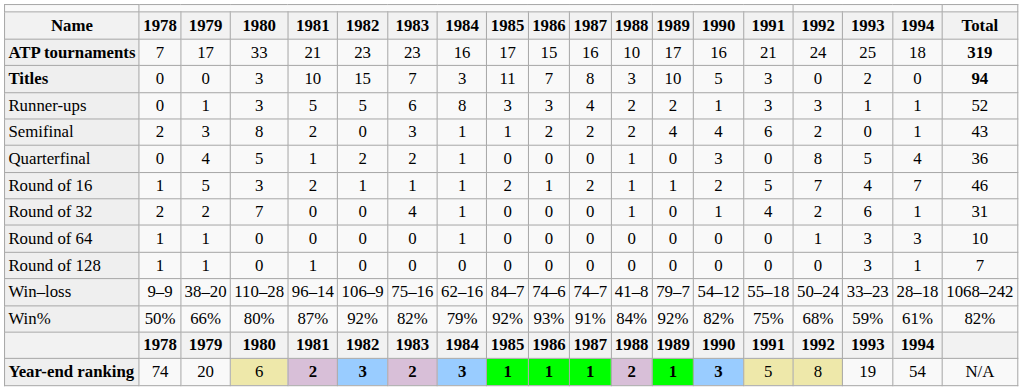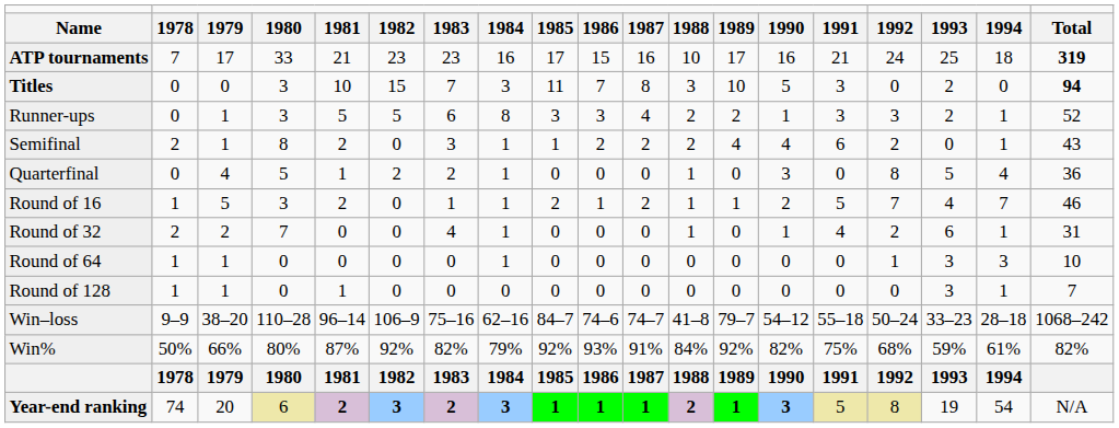Runner-ups | column 17: 1 -> 2
Semifinal | column 3: 3 -> 1
Round of 16 | column 6: 1 -> 0
